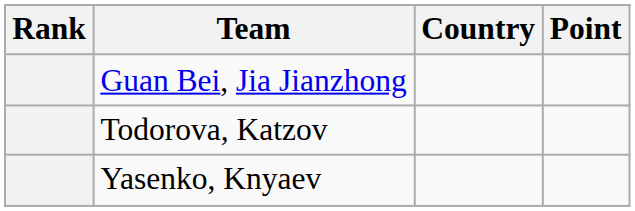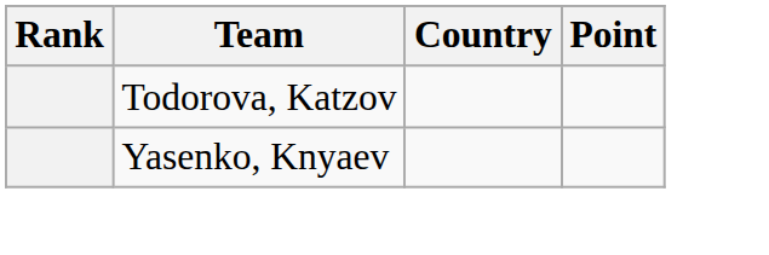- row: Guan Bei, Jia Jianzhong
